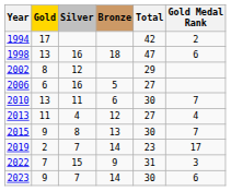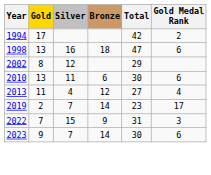- row: 2006 | 6 | 16 | 5 | 27
2010 | Gold Medal Rank: 7 -> 6
- row: 2015 | 9 | 8 | 13 | 30 | 7
